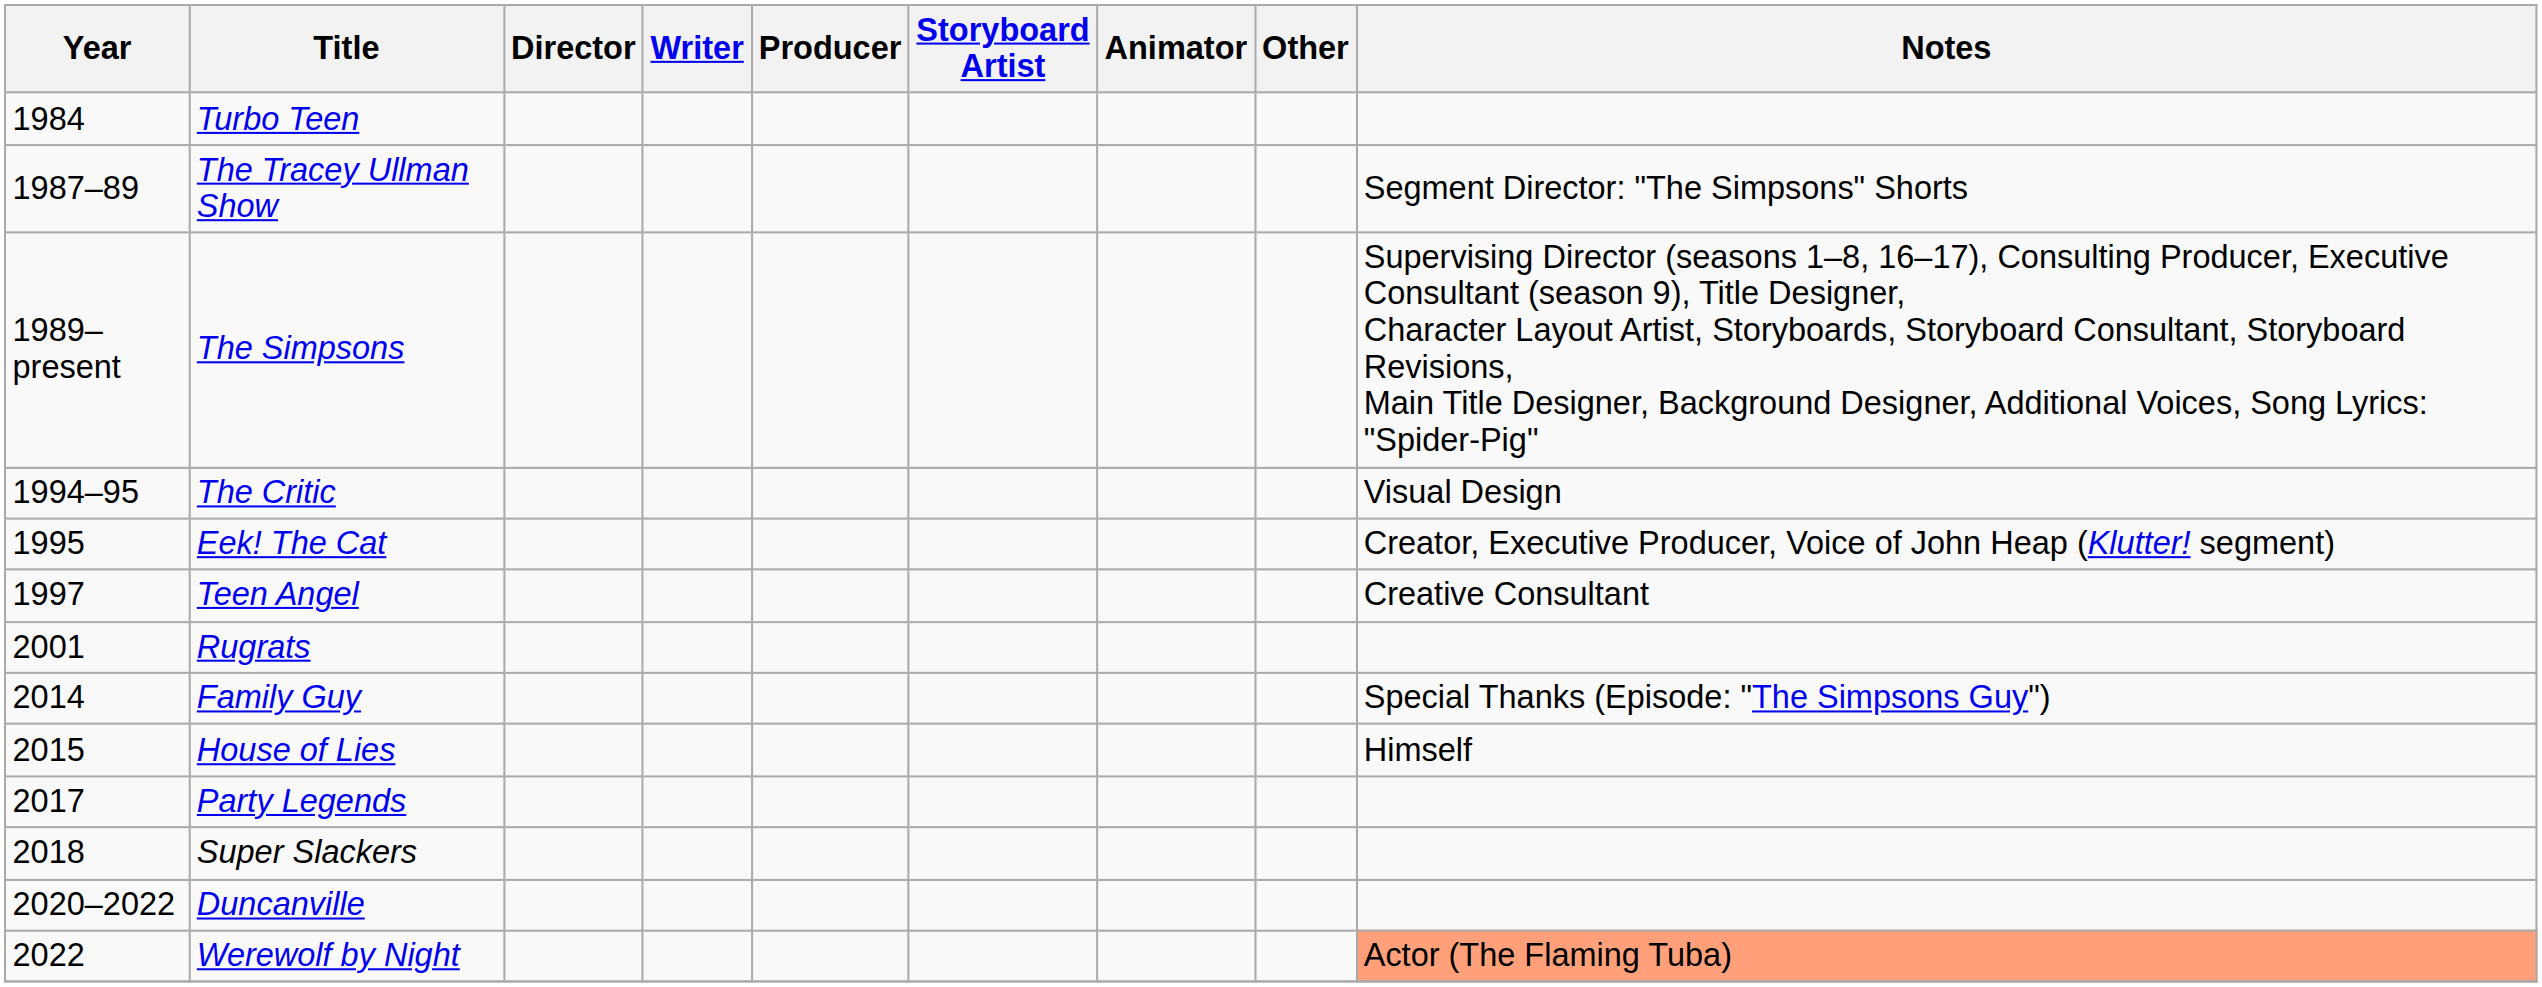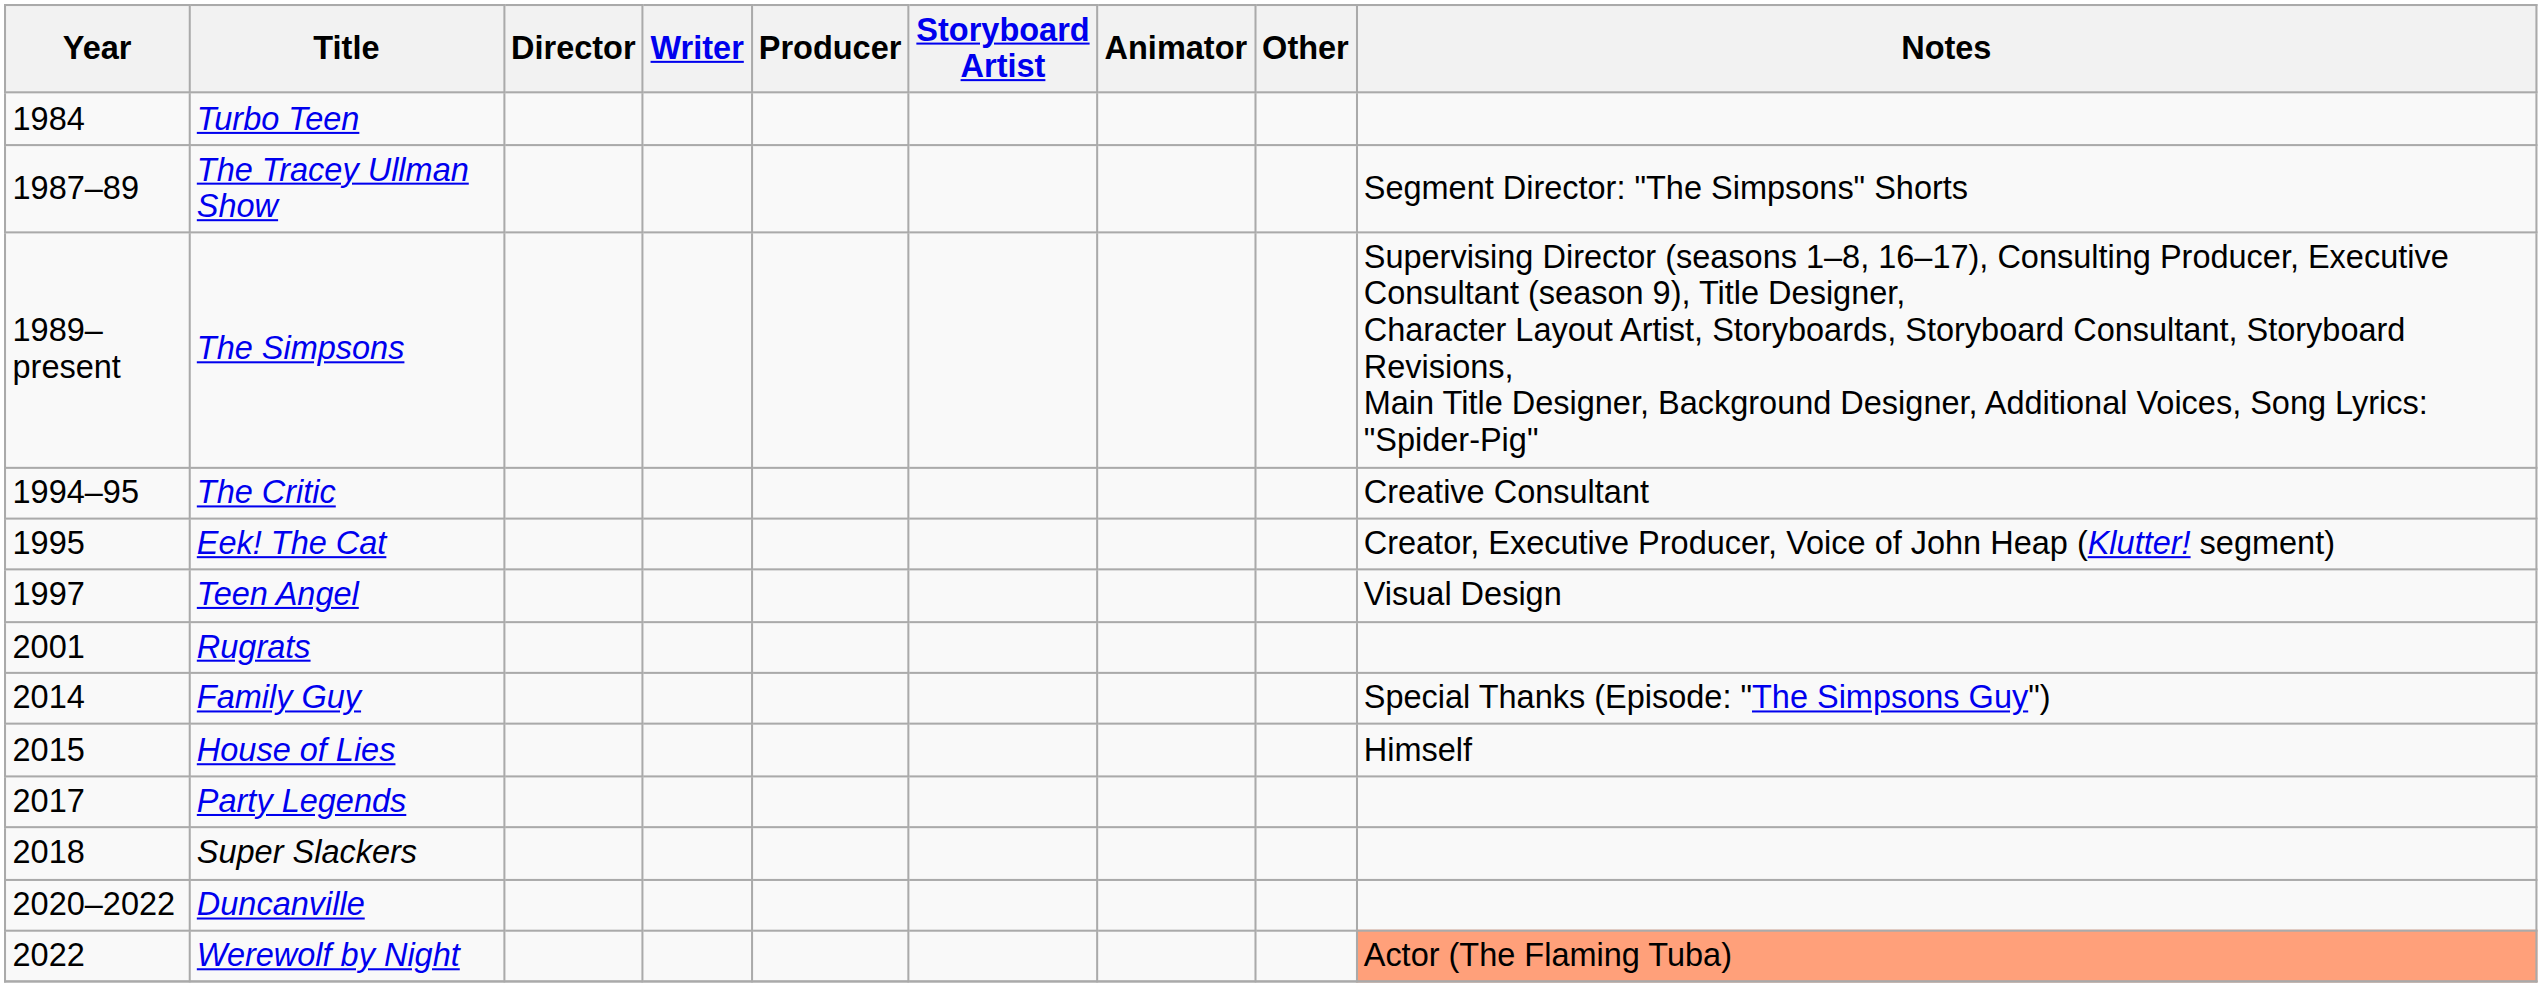The Critic | Notes: Visual Design -> Creative Consultant
Teen Angel | Notes: Creative Consultant -> Visual Design
